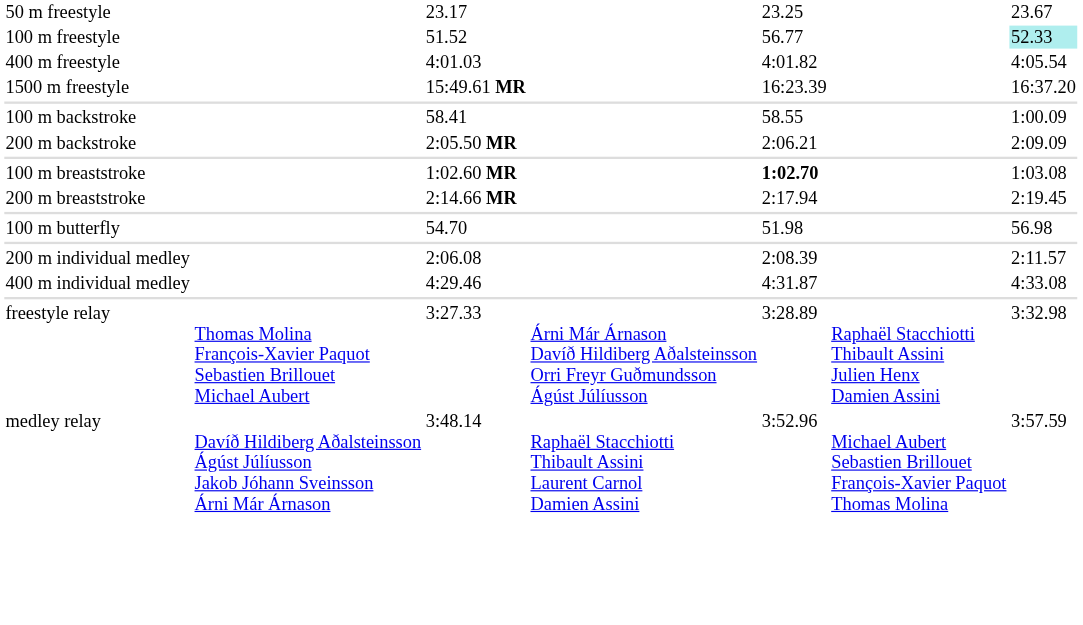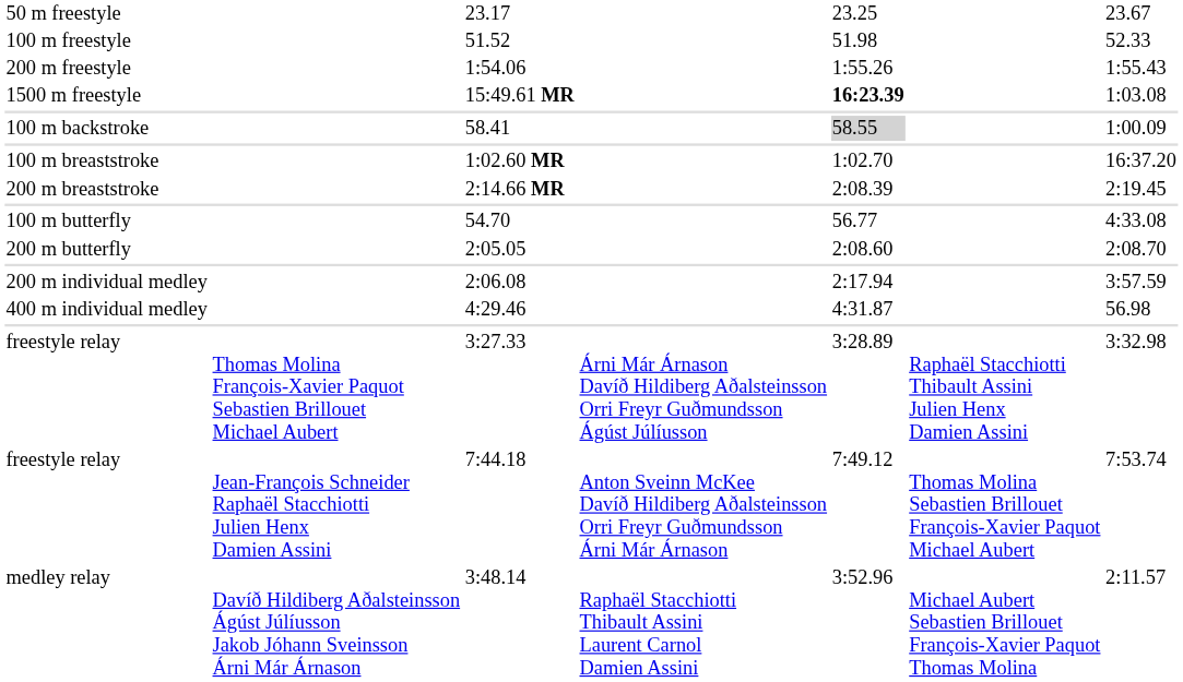51.52 | column 5: 56.77 -> 51.98
51.52 | column 7: paleturquoise background -> no background
+ row: 200 m freestyle | 1:54.06 | 1:55.26 | 1:55.43
- row: 400 m freestyle | 4:01.03 | 4:01.82 | 4:05.54
15:49.61 MR | column 5: normal -> bold
15:49.61 MR | column 7: 16:37.20 -> 1:03.08
58.41 | column 5: no background -> lightgrey background
- row: 200 m backstroke | 2:05.50 MR | 2:06.21 | 2:09.09
1:02.60 MR | column 5: bold -> normal
1:02.60 MR | column 7: 1:03.08 -> 16:37.20
2:14.66 MR | column 5: 2:17.94 -> 2:08.39
54.70 | column 5: 51.98 -> 56.77
54.70 | column 7: 56.98 -> 4:33.08
+ row: 200 m butterfly | 2:05.05 | 2:08.60 | 2:08.70
2:06.08 | column 5: 2:08.39 -> 2:17.94
2:06.08 | column 7: 2:11.57 -> 3:57.59
4:29.46 | column 7: 4:33.08 -> 56.98
+ row: freestyle relay | Jean-François Schneider Raphaël Stacchiotti Julien Henx Damien Assini | 7:44.18 | Anton Sveinn McKee Davíð Hildiberg Aðalsteinsson Orri Freyr Guðmundsson Árni Már Árnason | 7:49.12 | Thomas Molina Sebastien Brillouet François-Xavier Paquot Michael Aubert | 7:53.74
3:48.14 | column 7: 3:57.59 -> 2:11.57
